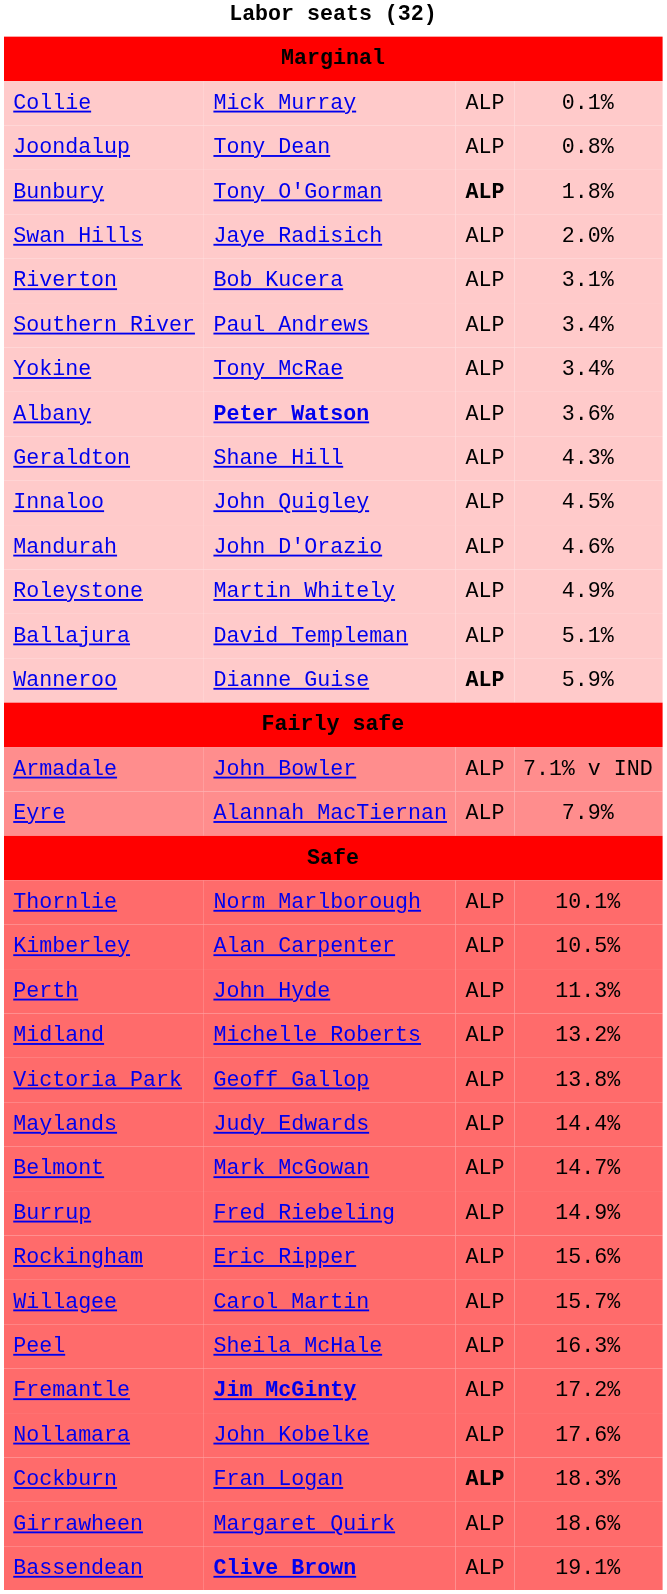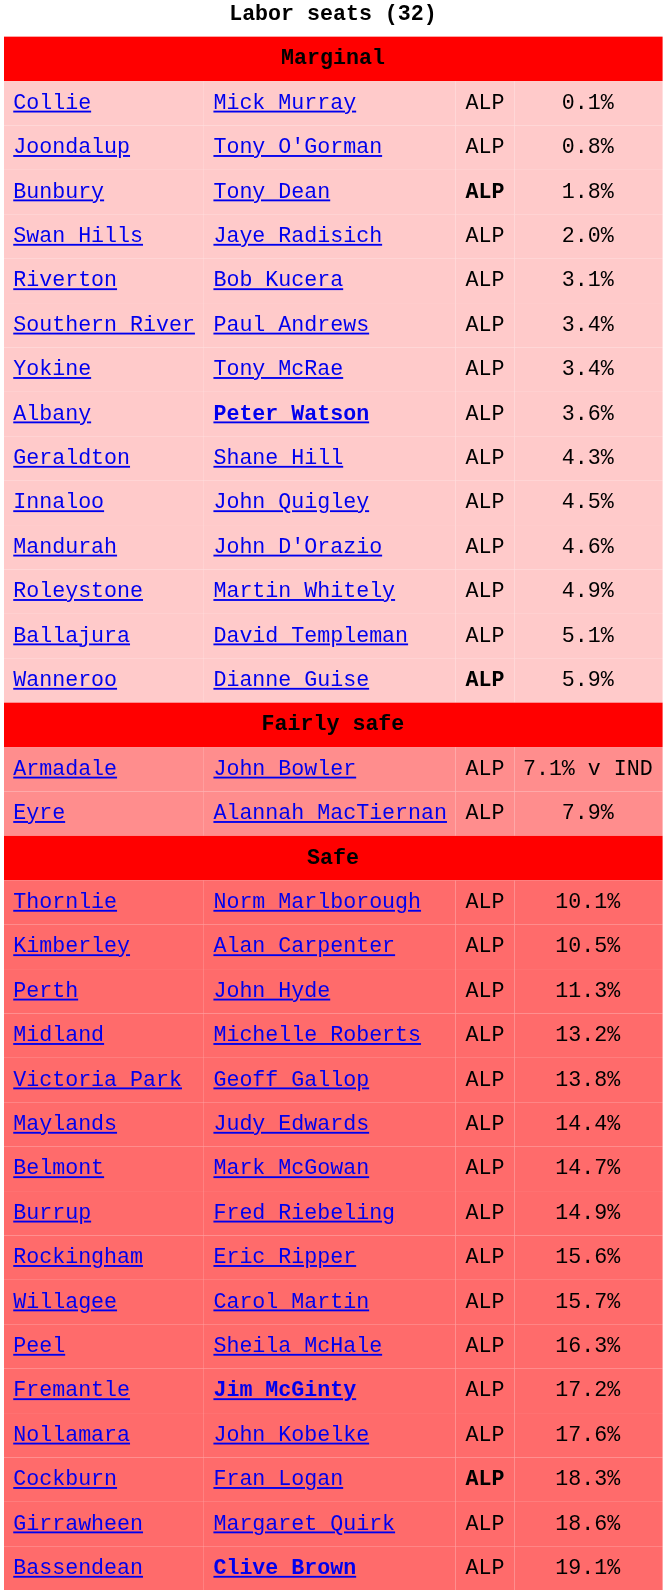Joondalup | column 2: Tony Dean -> Tony O'Gorman
Bunbury | column 2: Tony O'Gorman -> Tony Dean
